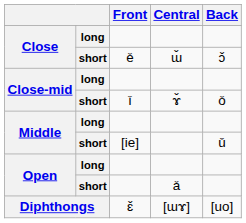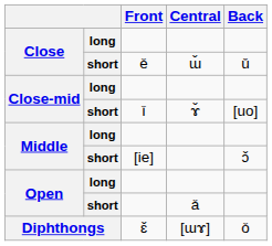Close / short | Back: ɔ̌ -> ǔ
Close-mid / short | Back: ǒ -> [uo]
Middle / short | Back: ǔ -> ɔ̌
Diphthongs | Back: [uo] -> ǒ
